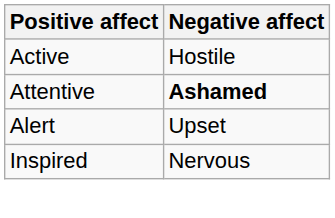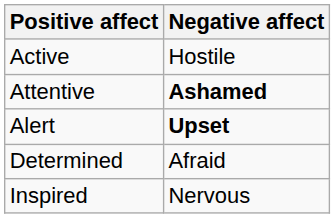Alert | Negative affect: normal -> bold
+ row: Determined | Afraid
